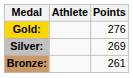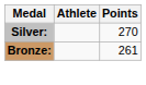- row: Gold: | 276
Silver: | Points: 269 -> 270
